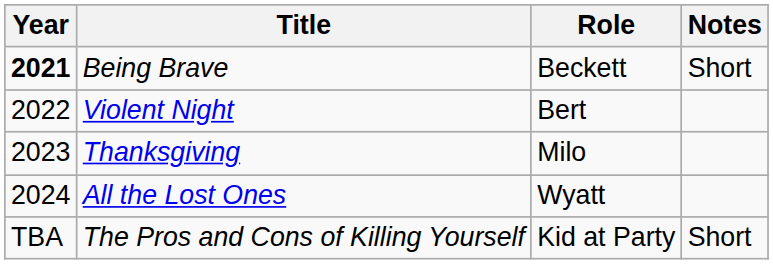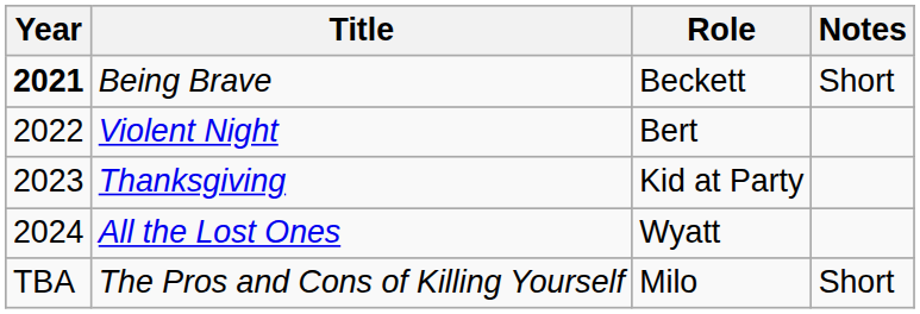Thanksgiving | Role: Milo -> Kid at Party
The Pros and Cons of Killing Yourself | Role: Kid at Party -> Milo
